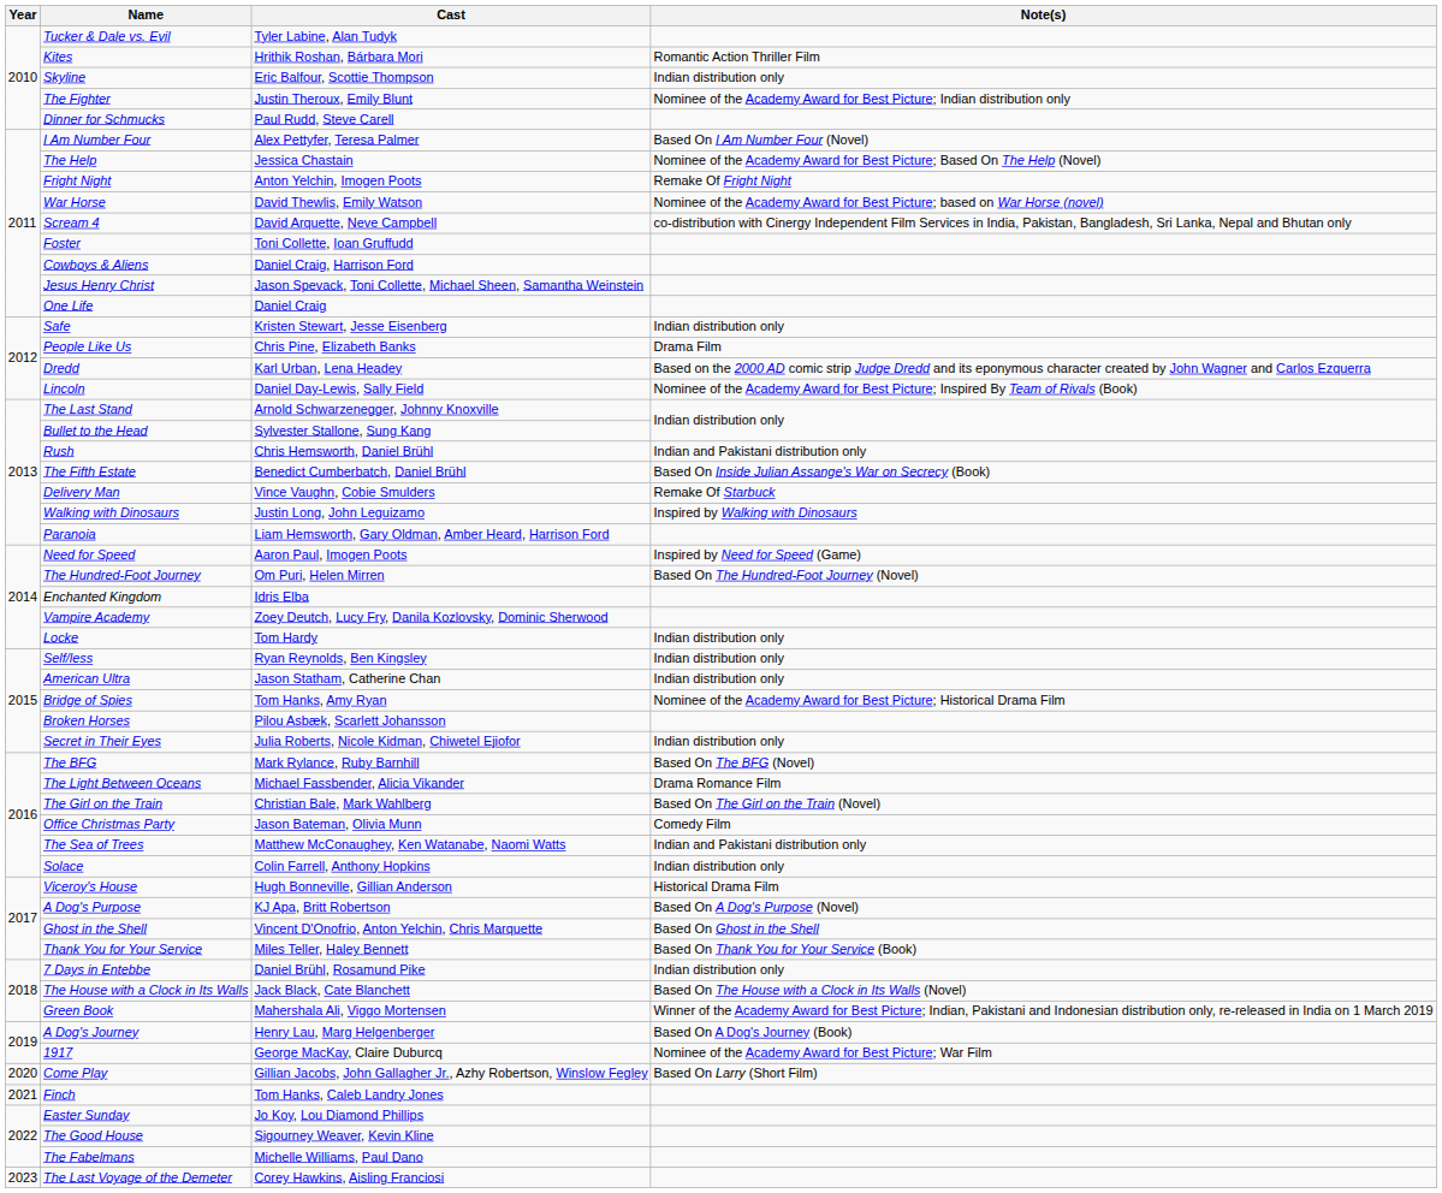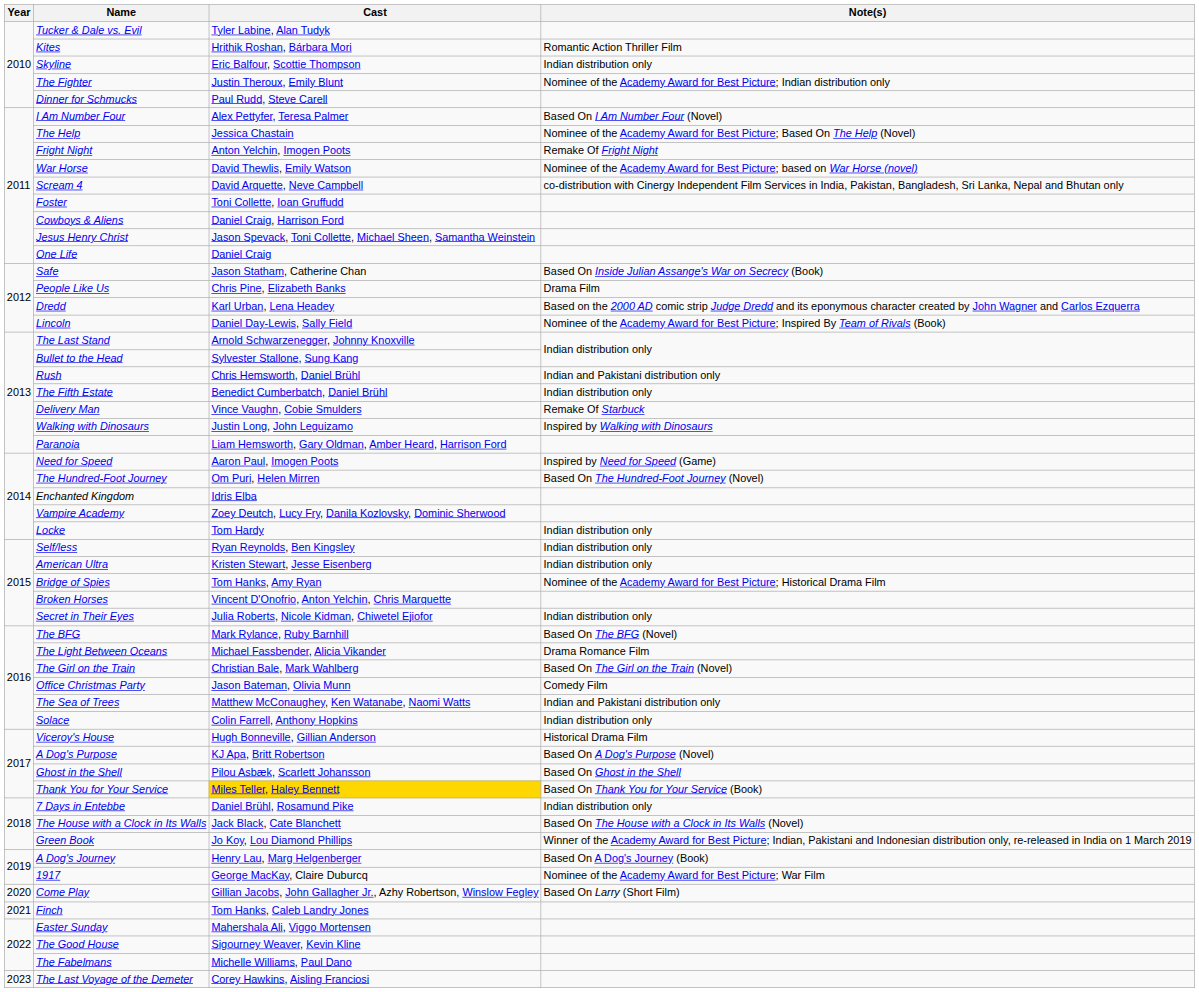Safe | Cast: Kristen Stewart, Jesse Eisenberg -> Jason Statham, Catherine Chan
Safe | Note(s): Indian distribution only -> Based On Inside Julian Assange's War on Secrecy (Book)
The Fifth Estate | Note(s): Based On Inside Julian Assange's War on Secrecy (Book) -> Indian distribution only
American Ultra | Cast: Jason Statham, Catherine Chan -> Kristen Stewart, Jesse Eisenberg
Broken Horses | Cast: Pilou Asbæk, Scarlett Johansson -> Vincent D'Onofrio, Anton Yelchin, Chris Marquette
Ghost in the Shell | Cast: Vincent D'Onofrio, Anton Yelchin, Chris Marquette -> Pilou Asbæk, Scarlett Johansson
Thank You for Your Service | Cast: no background -> gold background
Green Book | Cast: Mahershala Ali, Viggo Mortensen -> Jo Koy, Lou Diamond Phillips
Easter Sunday | Cast: Jo Koy, Lou Diamond Phillips -> Mahershala Ali, Viggo Mortensen
